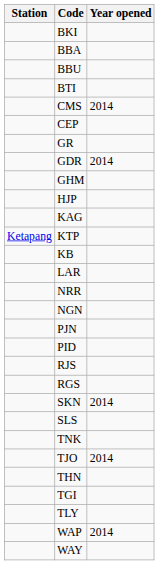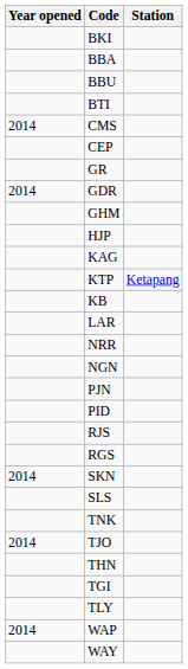columns swapped: Station <-> Year opened
